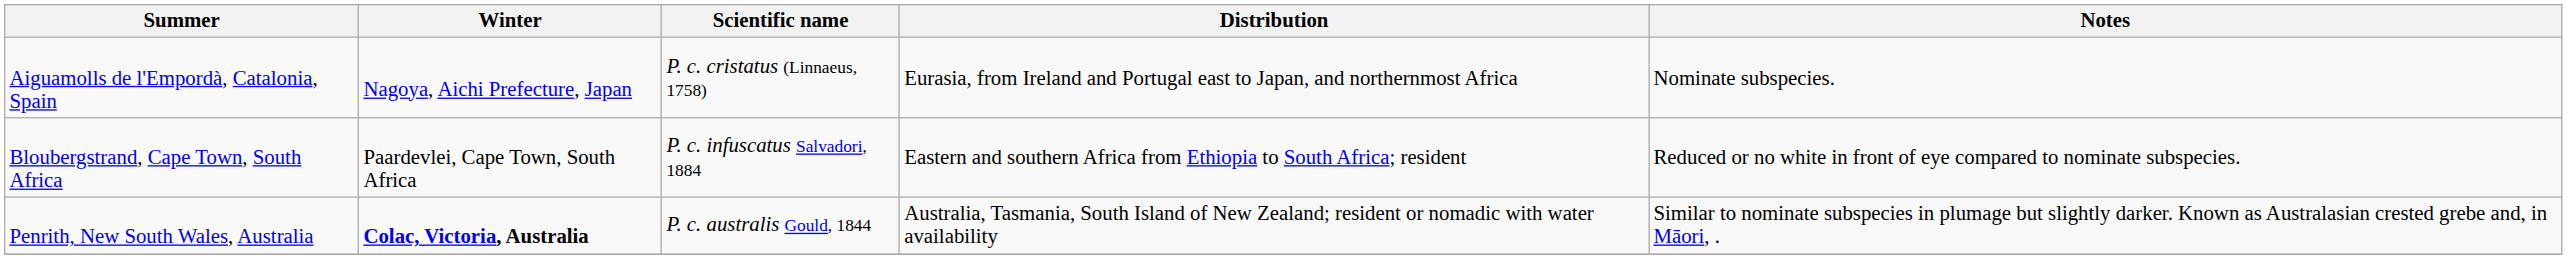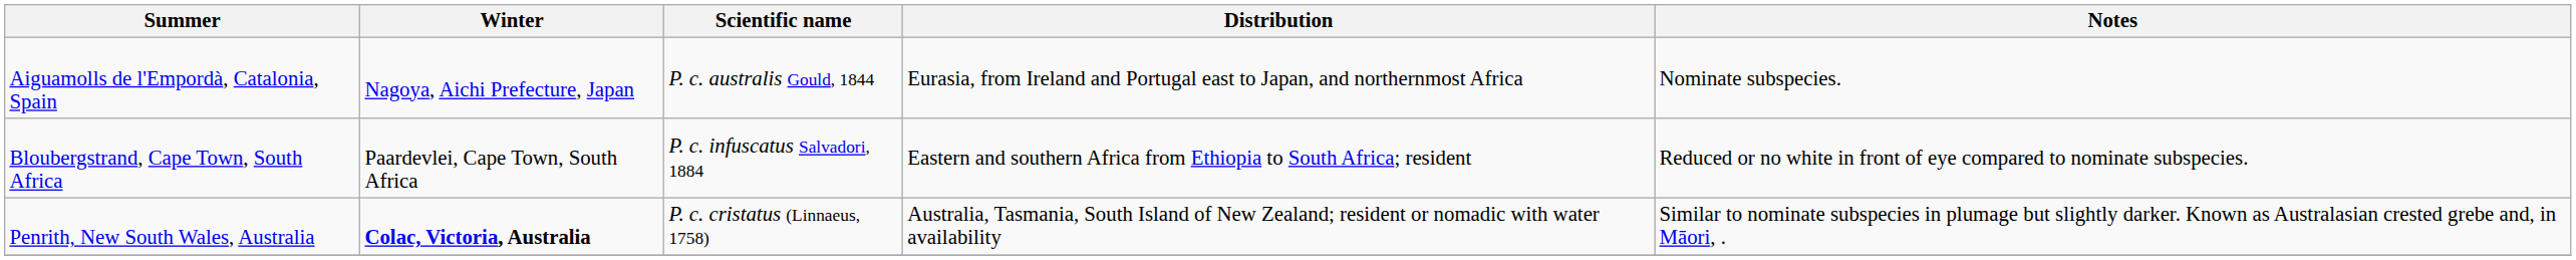Aiguamolls de l'Empordà, Catalonia, Spain | Scientific name: P. c. cristatus (Linnaeus, 1758) -> P. c. australis Gould, 1844
Penrith, New South Wales, Australia | Scientific name: P. c. australis Gould, 1844 -> P. c. cristatus (Linnaeus, 1758)
